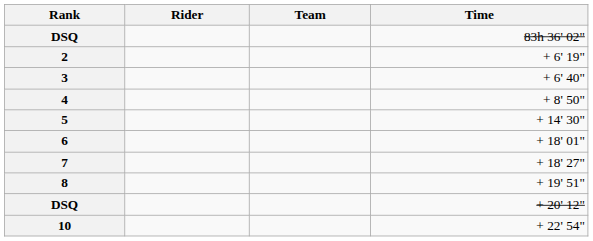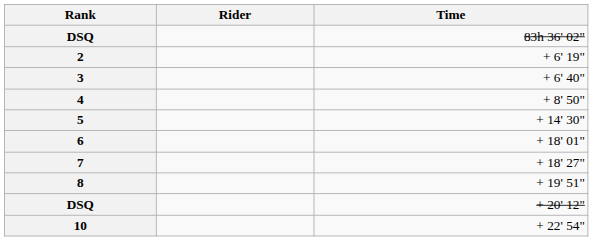- column: Team
